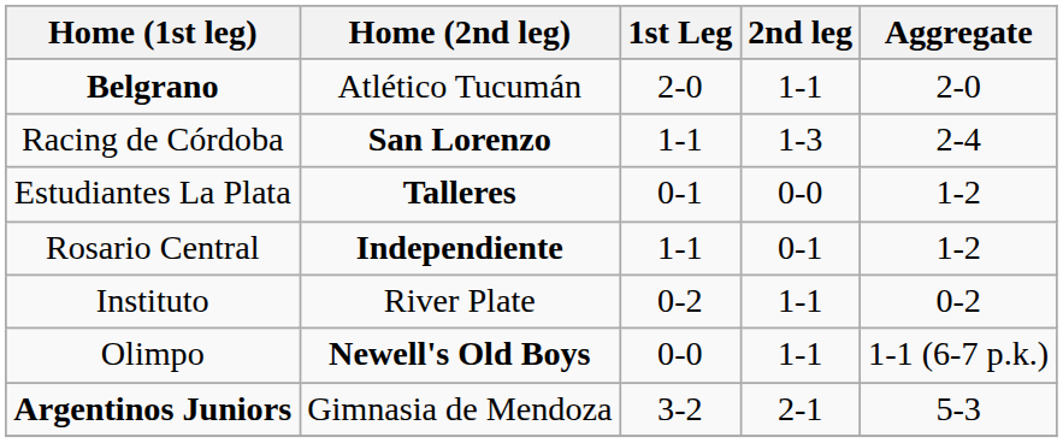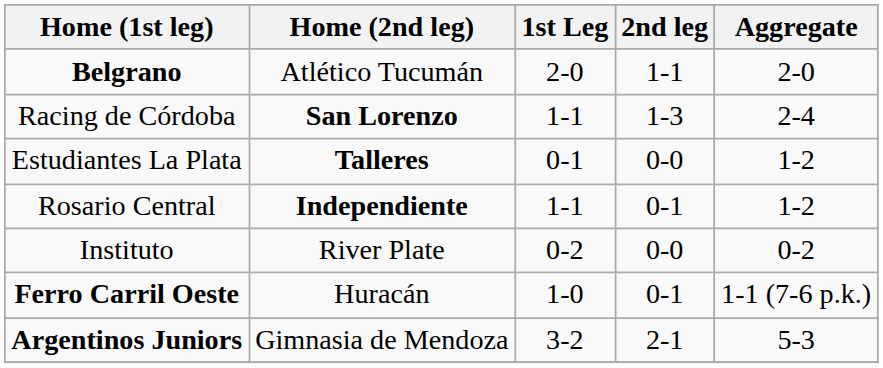Instituto | 2nd leg: 1-1 -> 0-0
+ row: Ferro Carril Oeste | Huracán | 1-0 | 0-1 | 1-1 (7-6 p.k.)
- row: Olimpo | Newell's Old Boys | 0-0 | 1-1 | 1-1 (6-7 p.k.)
